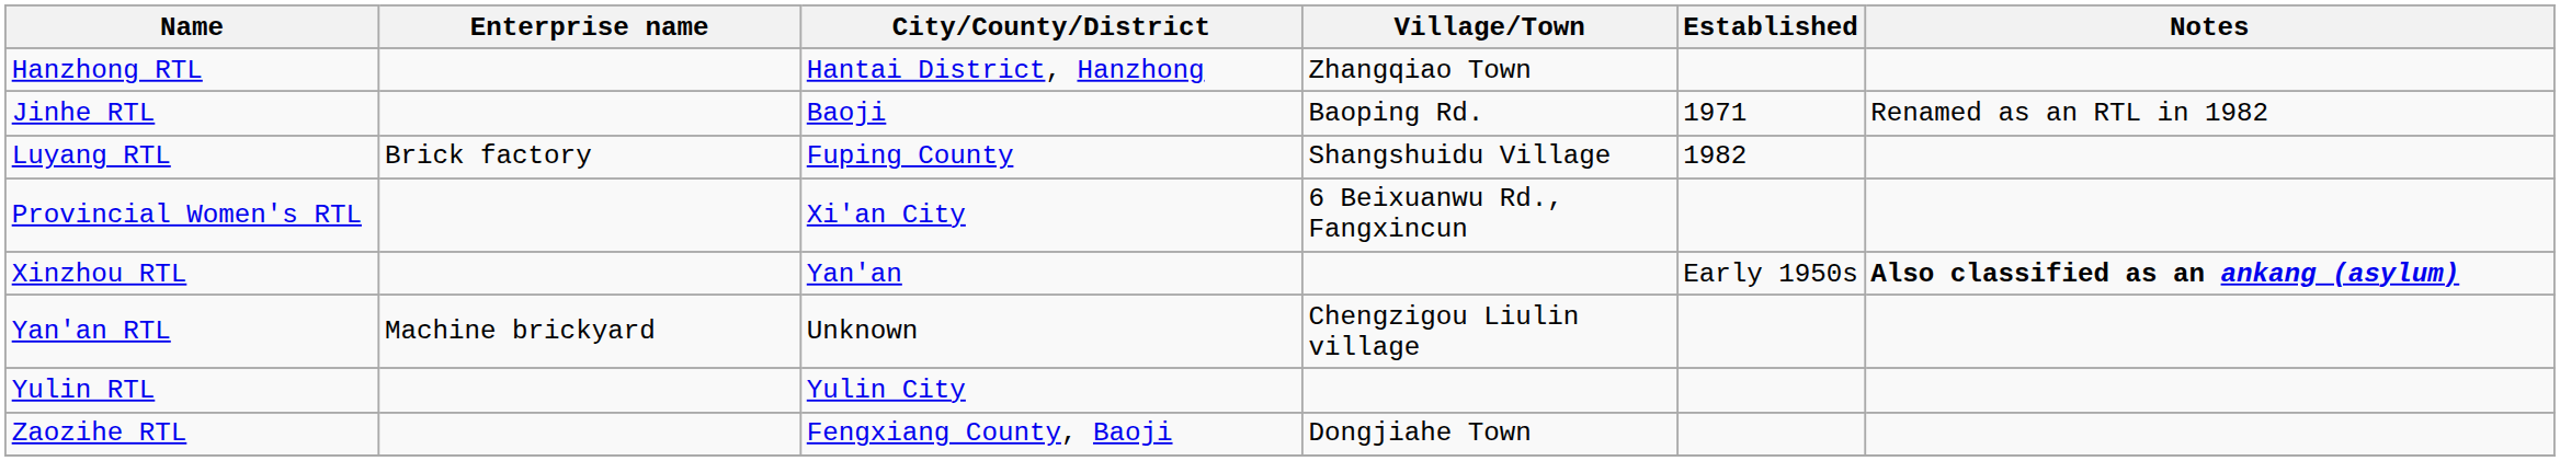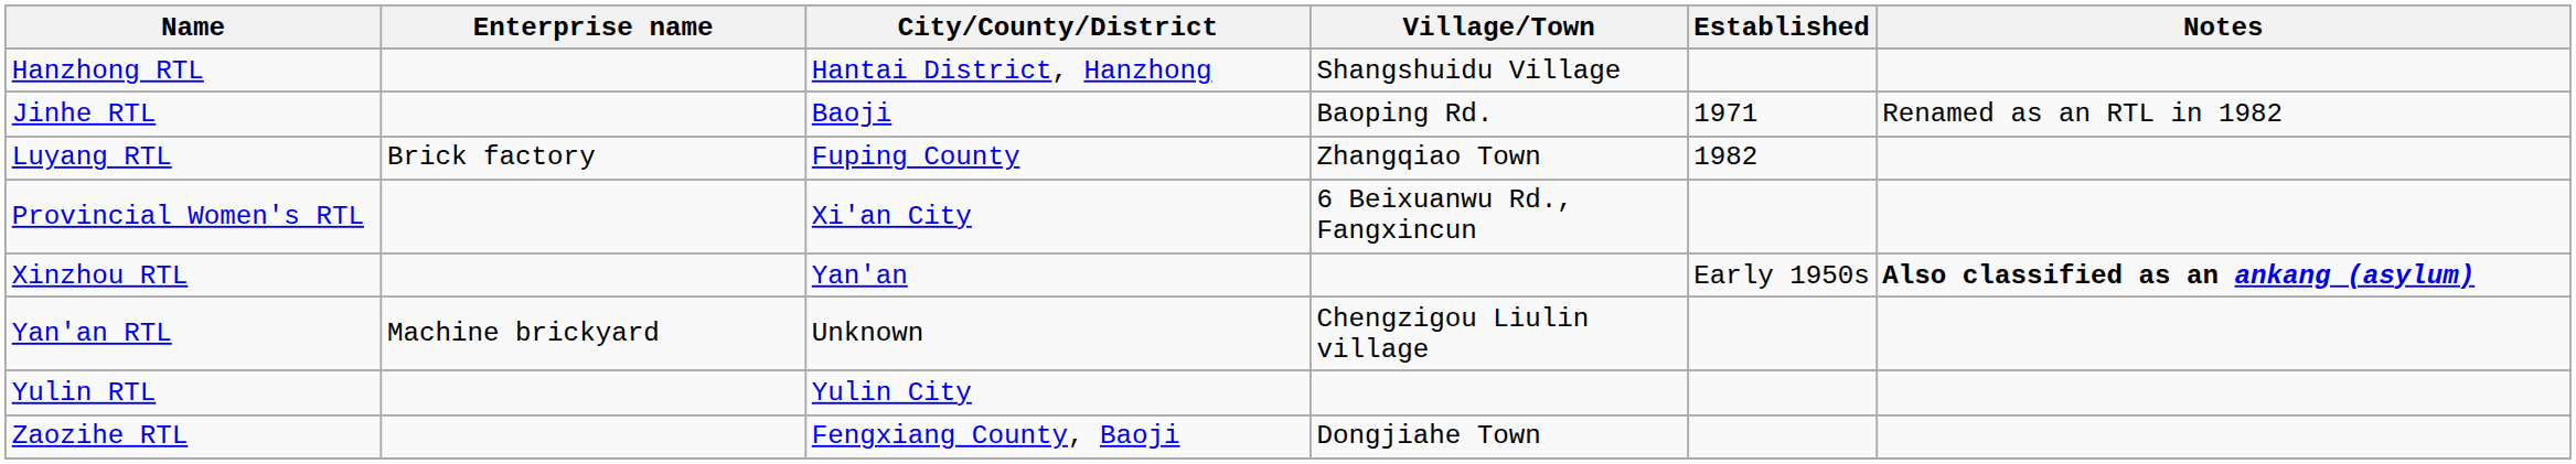Hanzhong RTL | Village/Town: Zhangqiao Town -> Shangshuidu Village
Luyang RTL | Village/Town: Shangshuidu Village -> Zhangqiao Town
